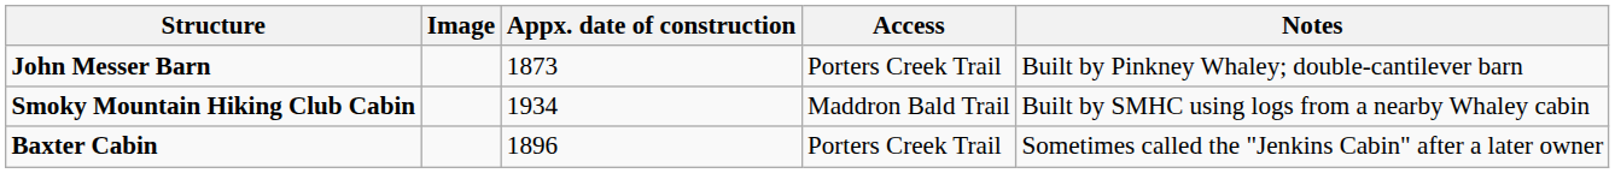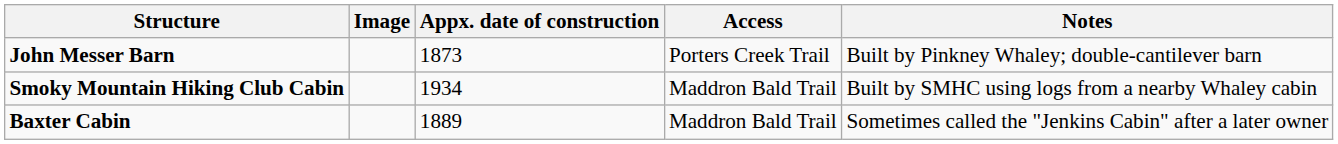Baxter Cabin | Appx. date of construction: 1896 -> 1889
Baxter Cabin | Access: Porters Creek Trail -> Maddron Bald Trail
